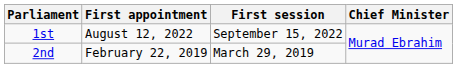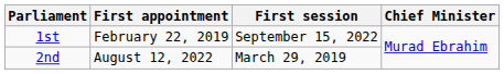1st | First appointment: August 12, 2022 -> February 22, 2019
2nd | First appointment: February 22, 2019 -> August 12, 2022
